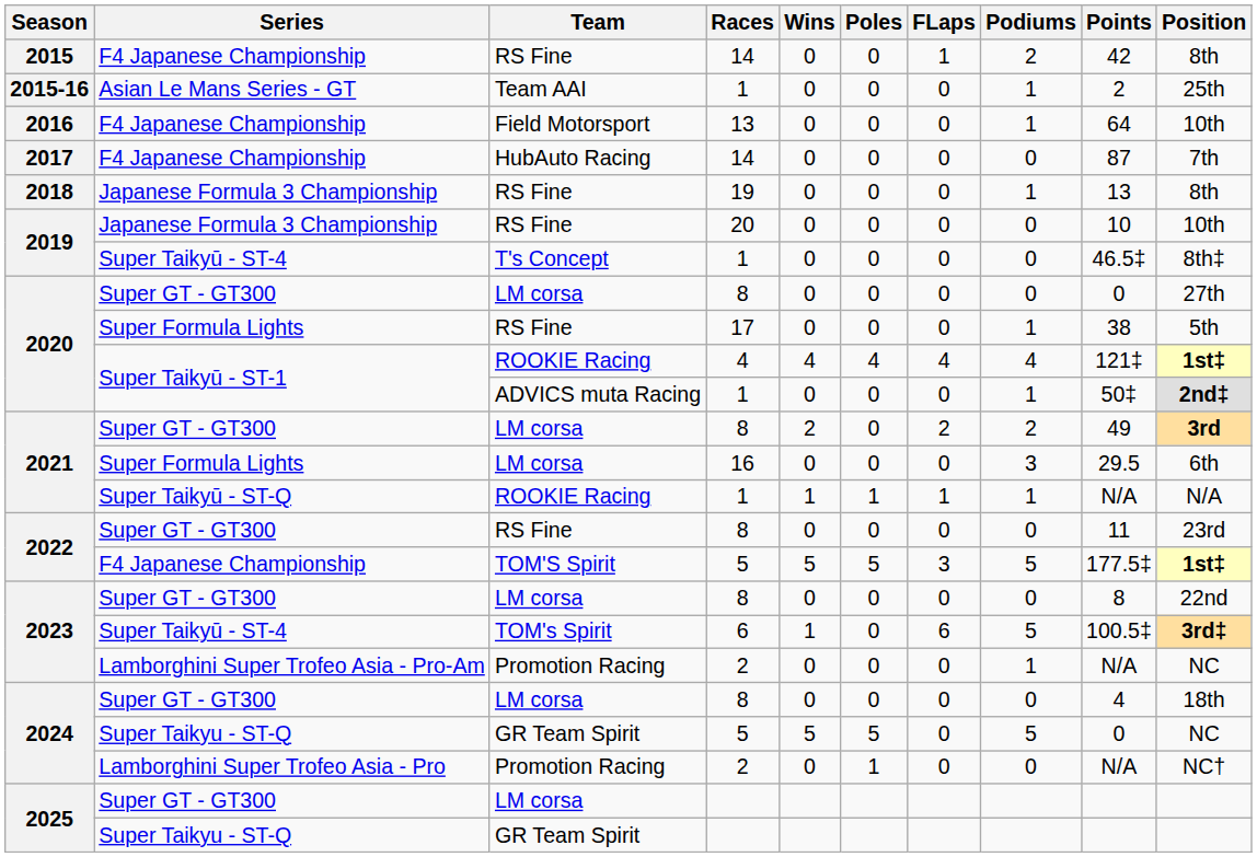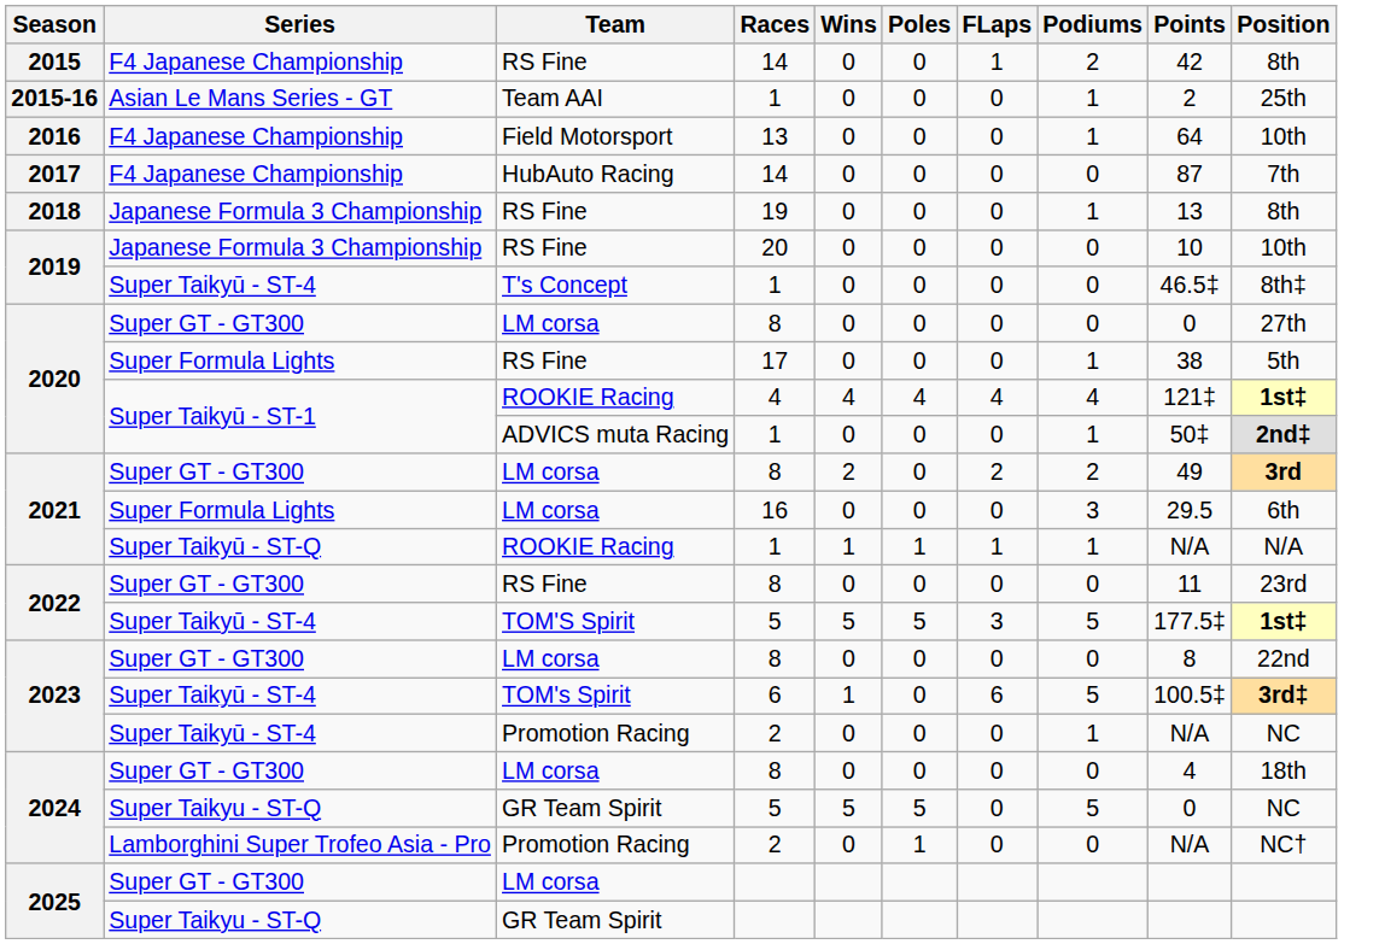2022 / 5 | Series: F4 Japanese Championship -> Super Taikyū - ST-4
2023 / 2 | Series: Lamborghini Super Trofeo Asia - Pro-Am -> Super Taikyū - ST-4
